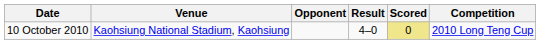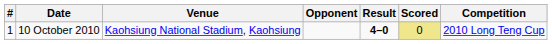+ column: # | 1
10 October 2010 | Result: normal -> bold
